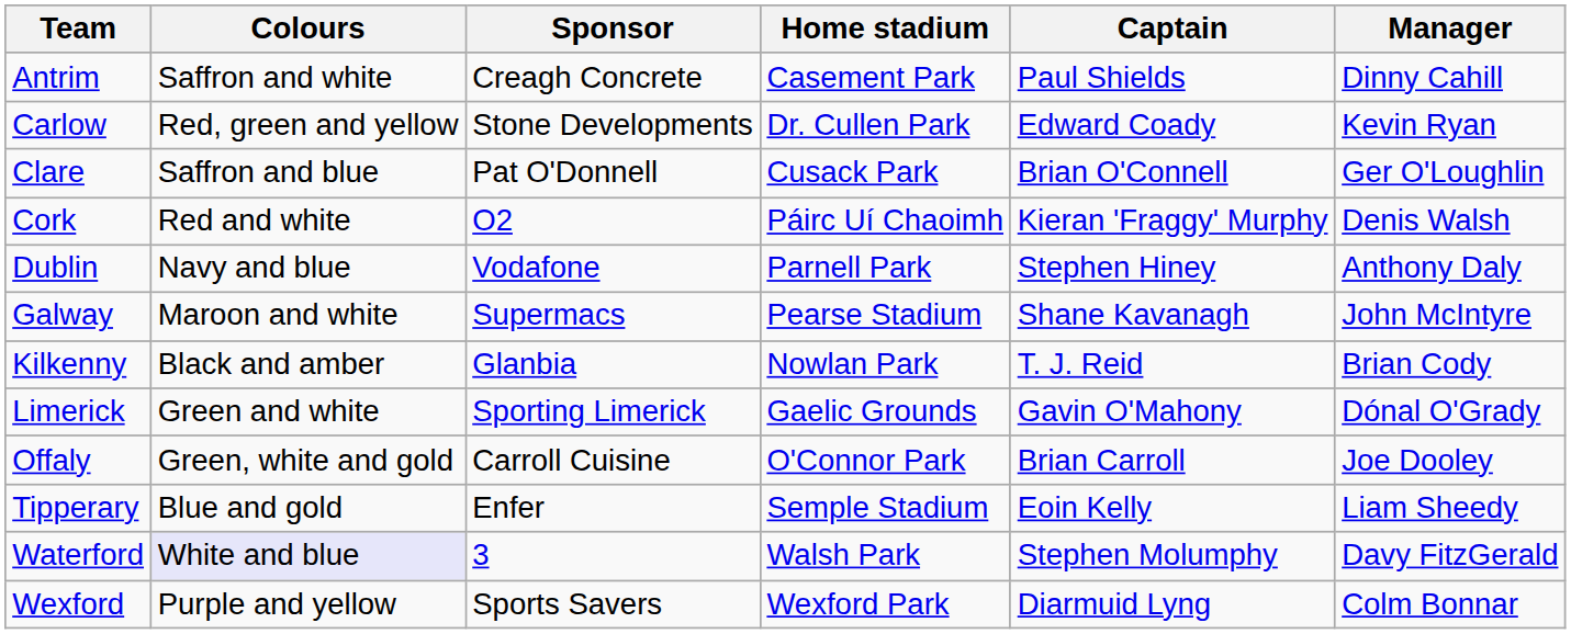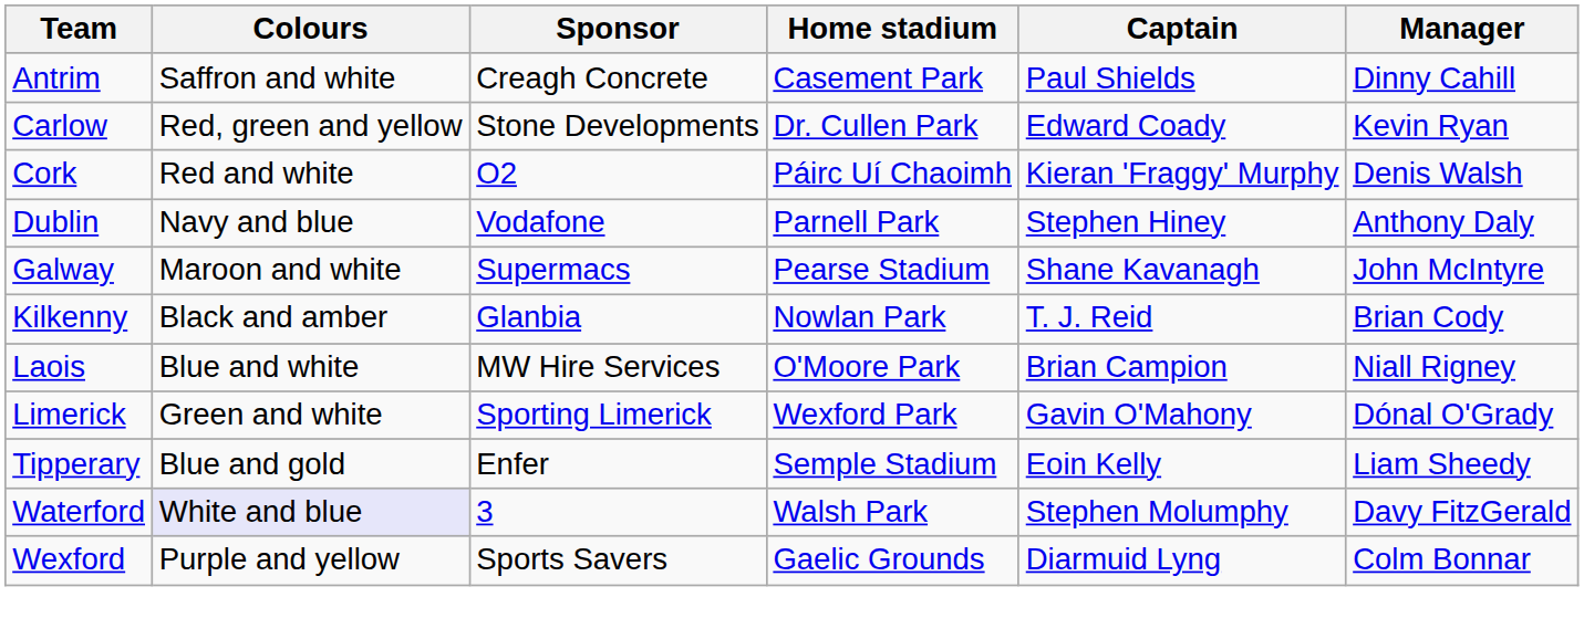- row: Clare | Saffron and blue | Pat O'Donnell | Cusack Park | Brian O'Connell | Ger O'Loughlin
+ row: Laois | Blue and white | MW Hire Services | O'Moore Park | Brian Campion | Niall Rigney
Limerick | Home stadium: Gaelic Grounds -> Wexford Park
- row: Offaly | Green, white and gold | Carroll Cuisine | O'Connor Park | Brian Carroll | Joe Dooley
Wexford | Home stadium: Wexford Park -> Gaelic Grounds
